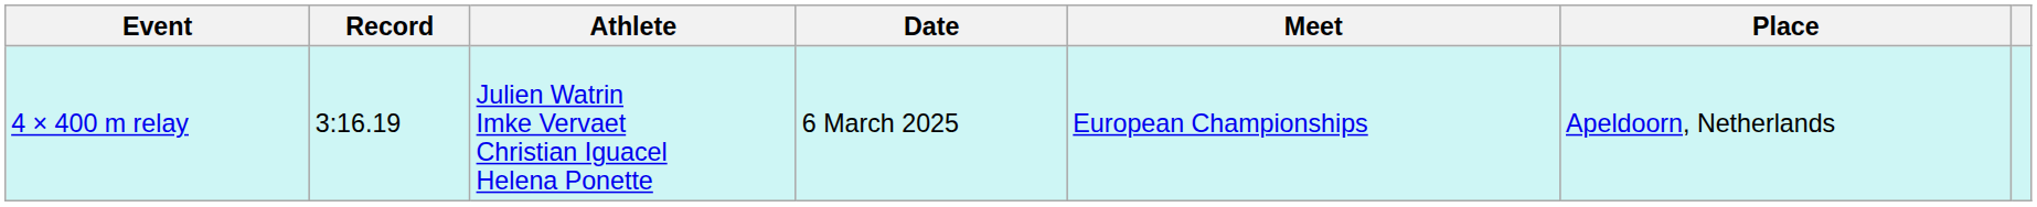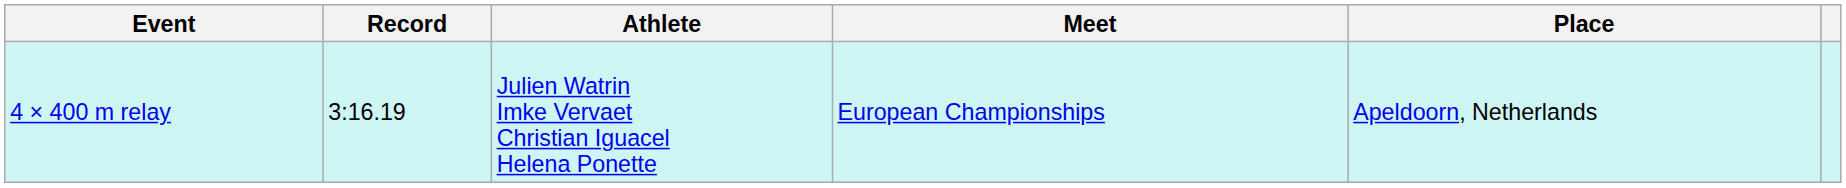- column: Date | 6 March 2025
